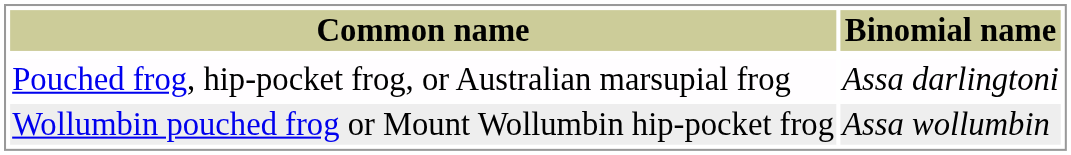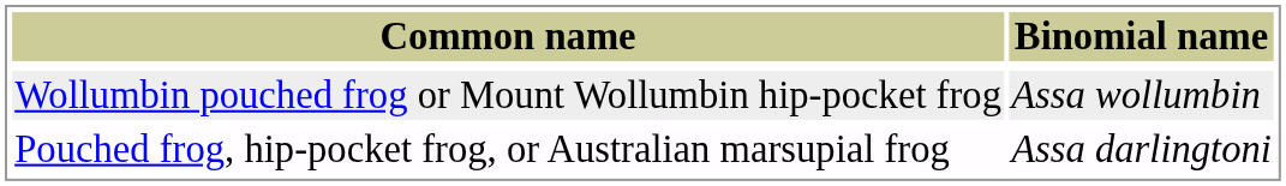rows swapped: Pouched frog, hip-pocket frog, or Australian marsupial frog <-> Wollumbin pouched frog or Mount Wollumbin hip-pocket frog
